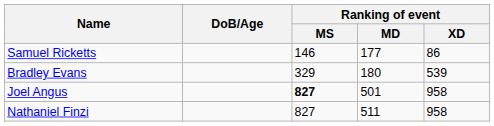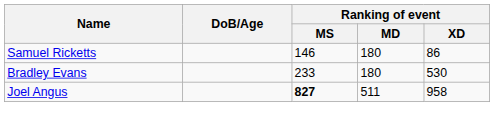Samuel Ricketts | Ranking of event / MD: 177 -> 180
Bradley Evans | Ranking of event / MS: 329 -> 233
Bradley Evans | Ranking of event / XD: 539 -> 530
Joel Angus | Ranking of event / MD: 501 -> 511
- row: Nathaniel Finzi | 827 | 511 | 958
